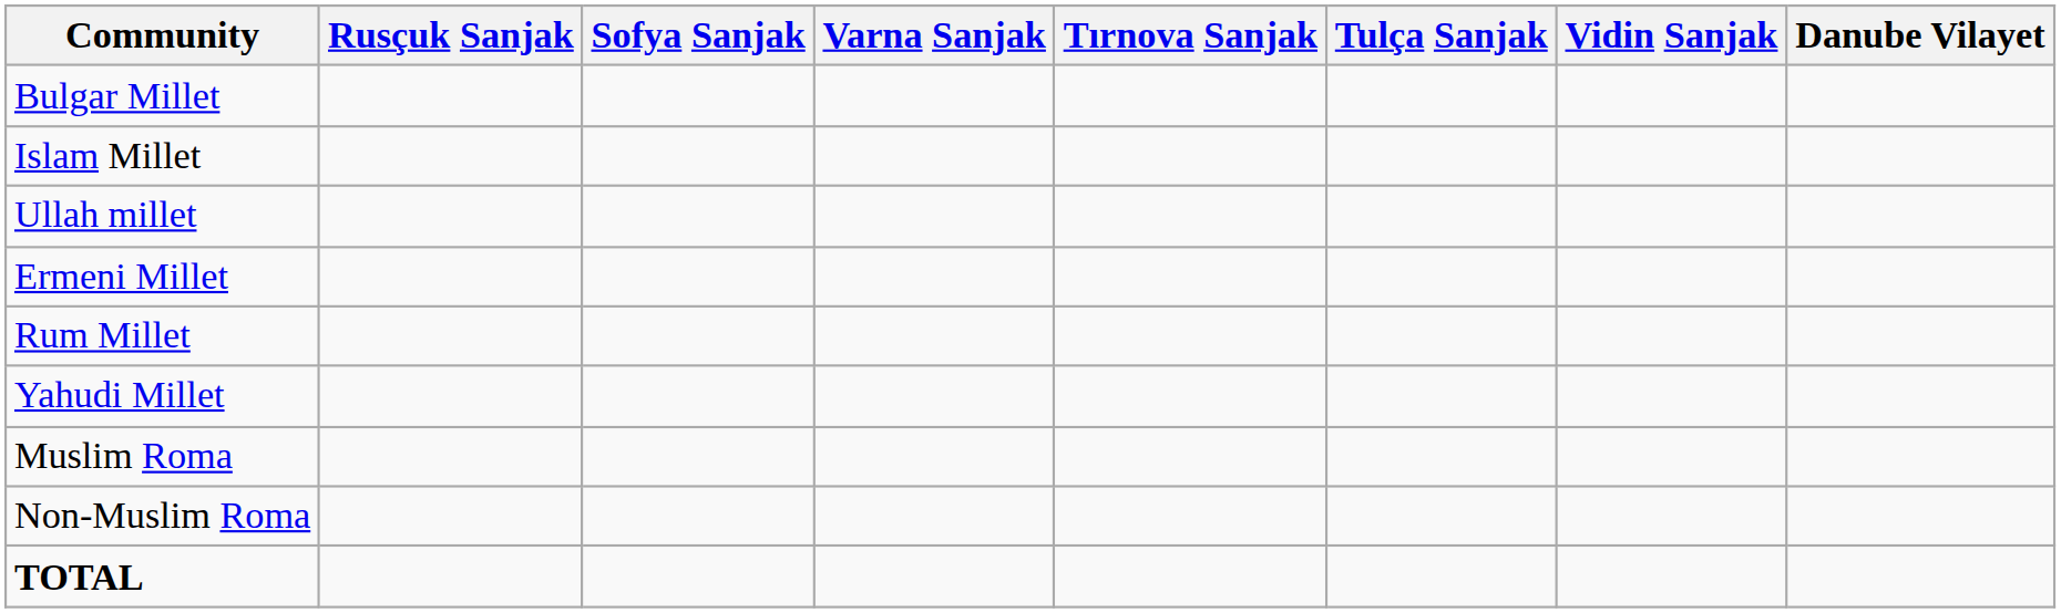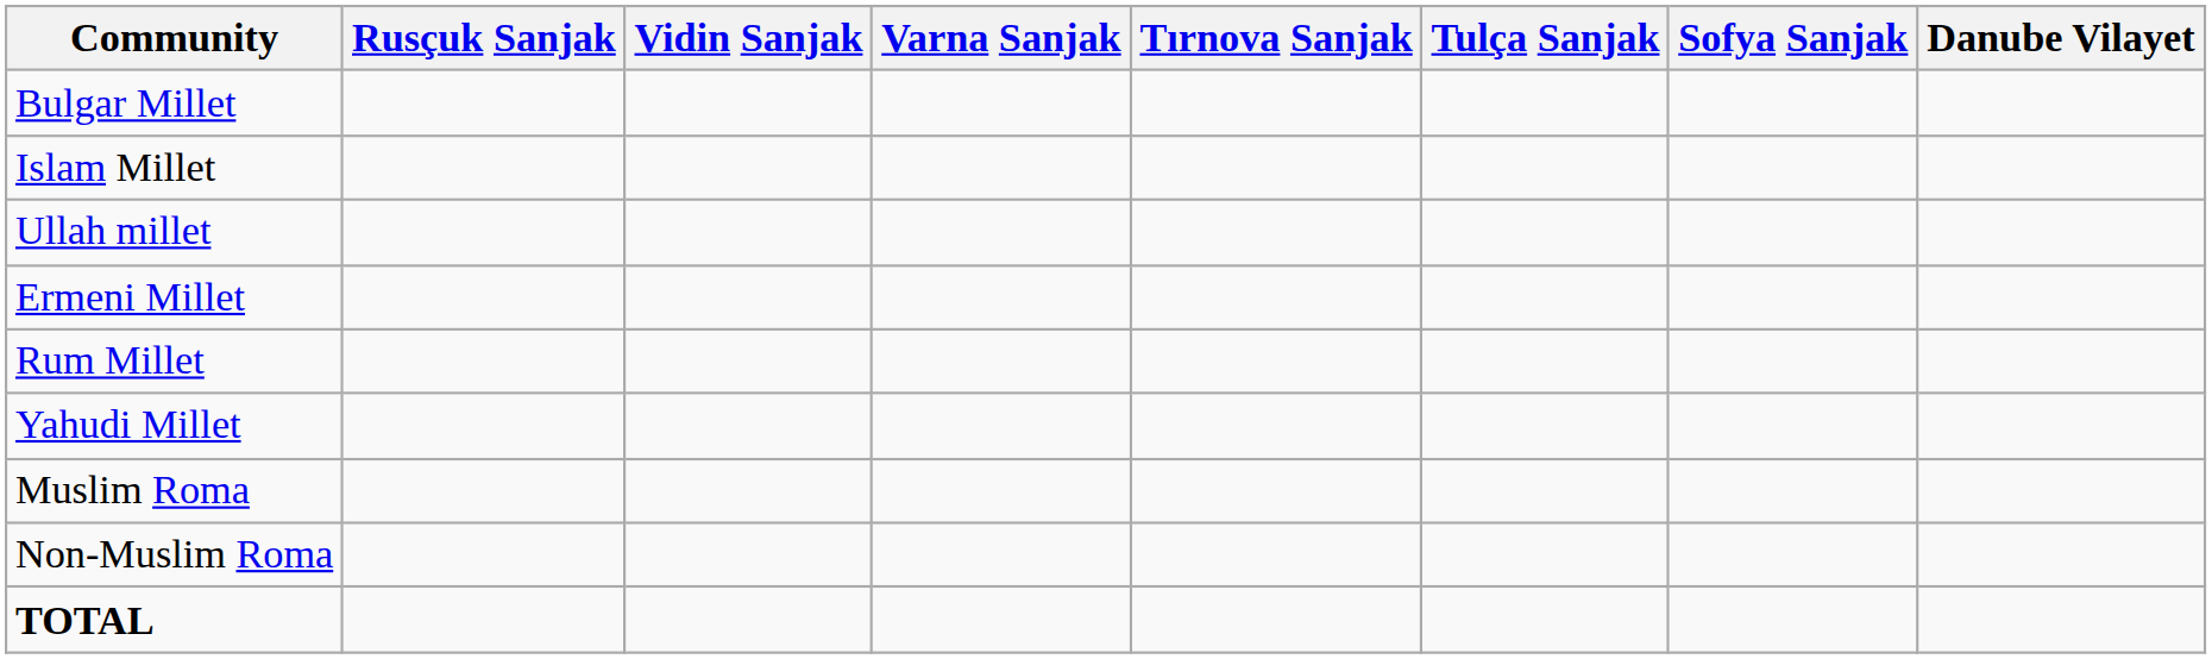columns swapped: Vidin Sanjak <-> Sofya Sanjak
